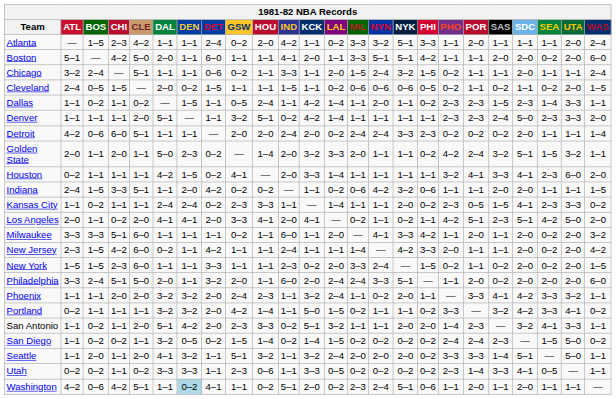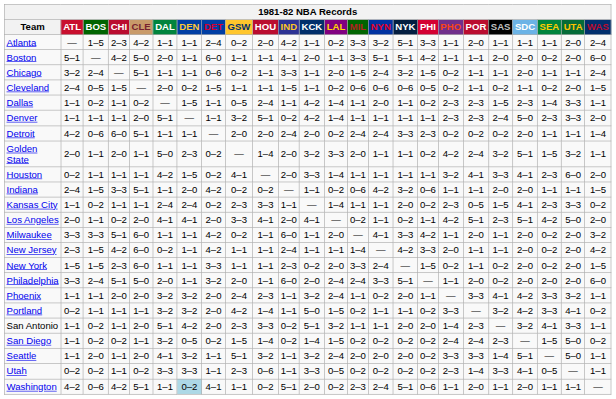Milwaukee | DET: 1–1 -> 4–2
